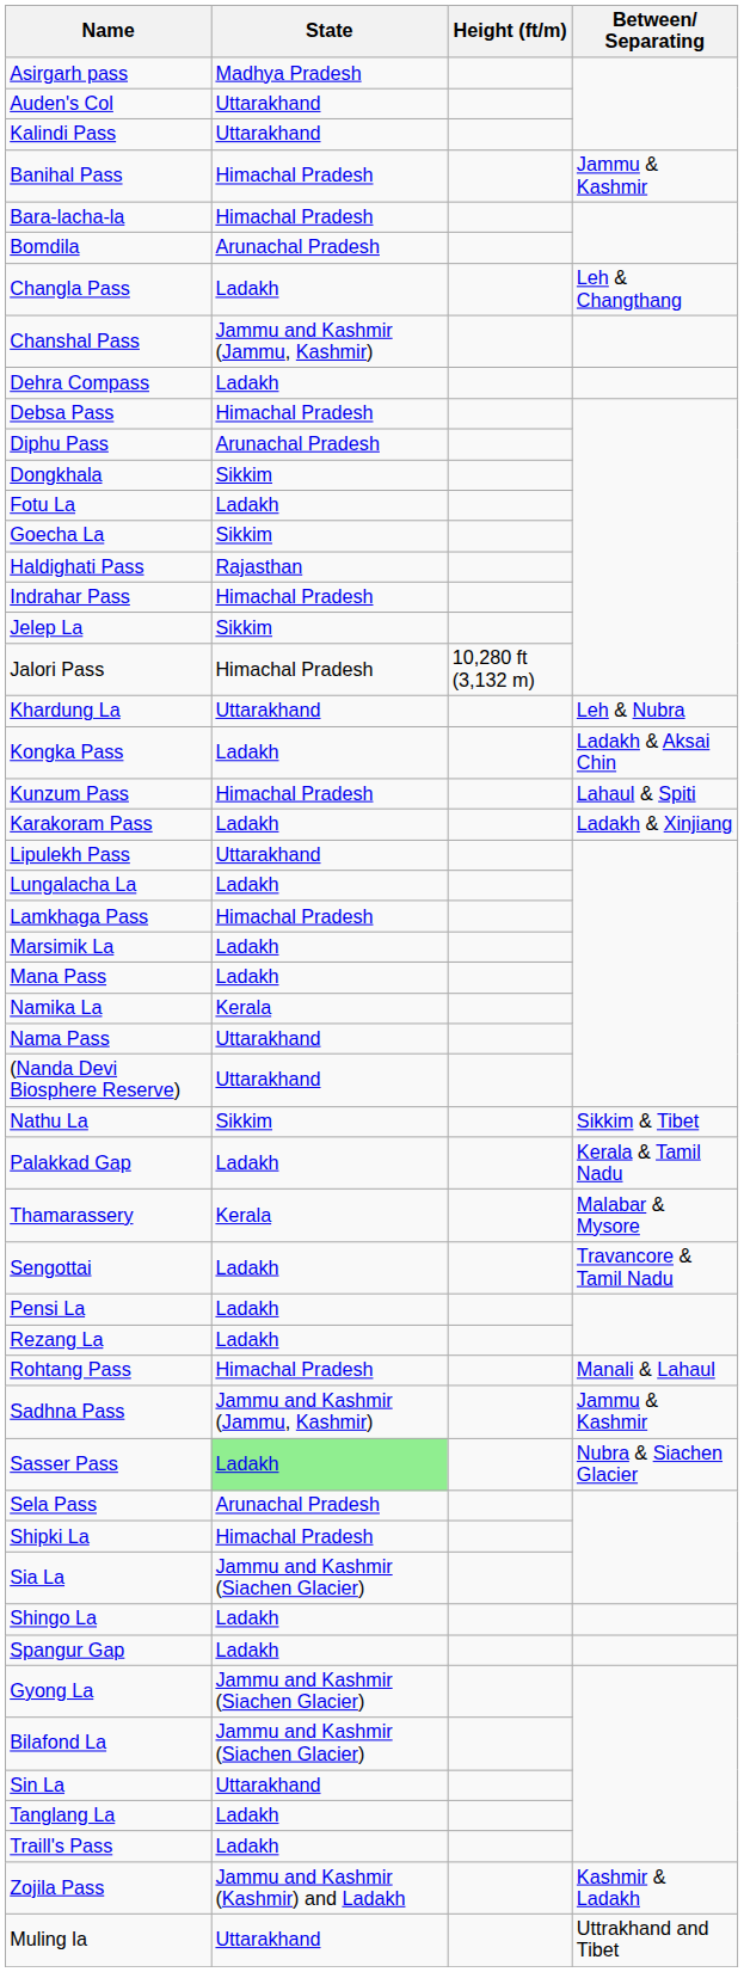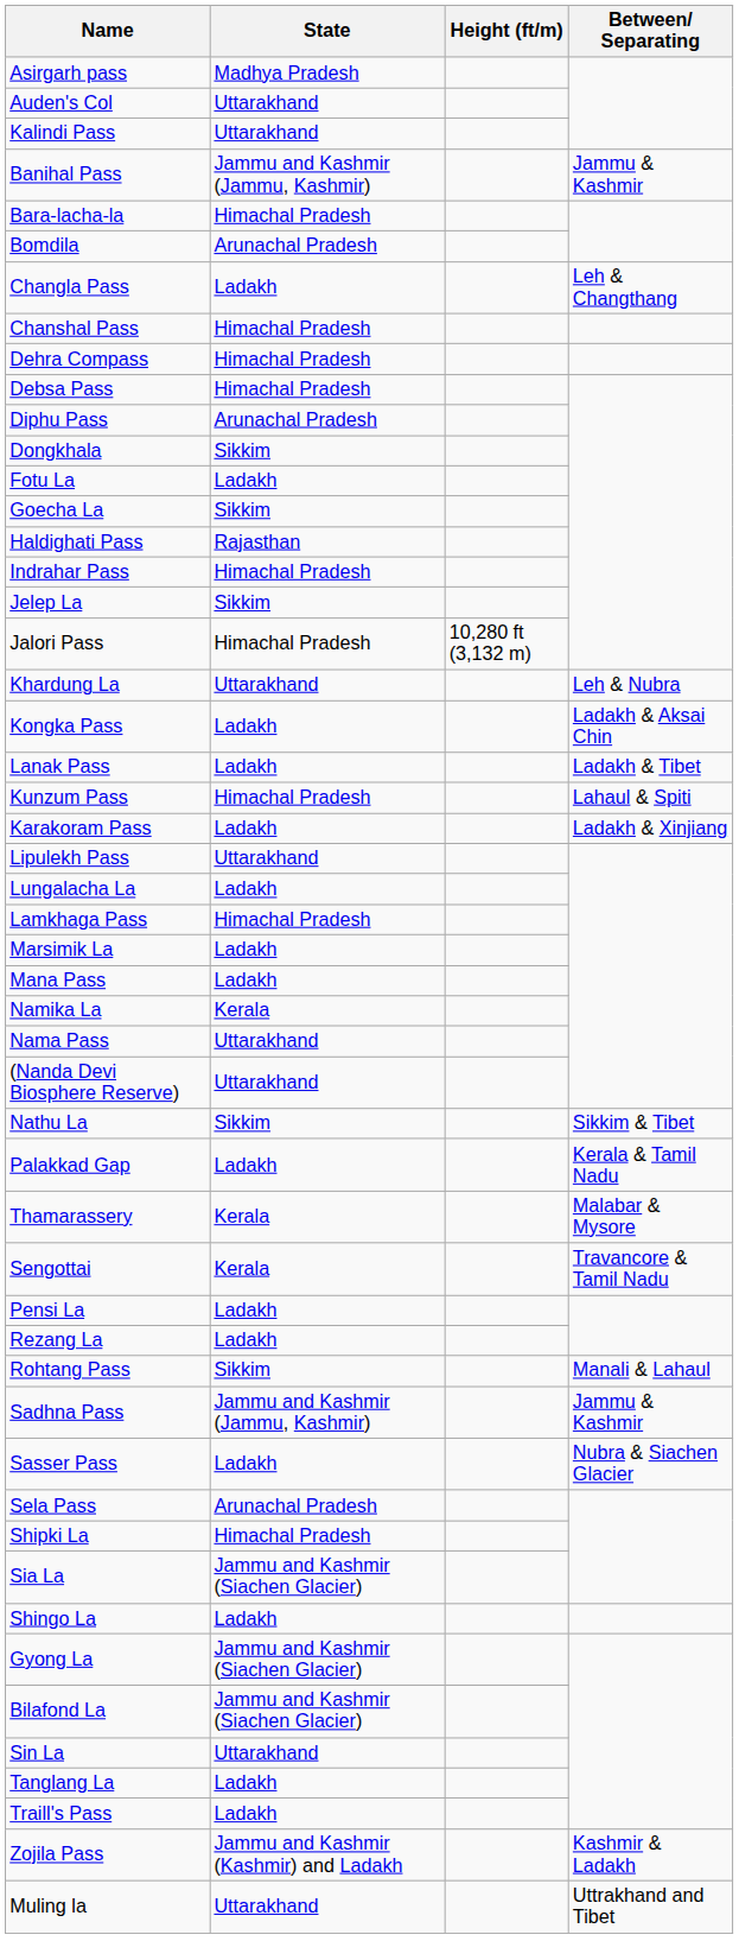Banihal Pass | State: Himachal Pradesh -> Jammu and Kashmir (Jammu, Kashmir)
Chanshal Pass | State: Jammu and Kashmir (Jammu, Kashmir) -> Himachal Pradesh
Dehra Compass | State: Ladakh -> Himachal Pradesh
+ row: Lanak Pass | Ladakh | Ladakh & Tibet
Sengottai | State: Ladakh -> Kerala
Rohtang Pass | State: Himachal Pradesh -> Sikkim
Sasser Pass | State: lightgreen background -> no background
- row: Spangur Gap | Ladakh
